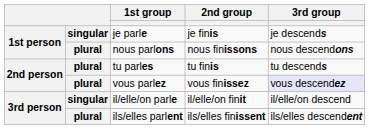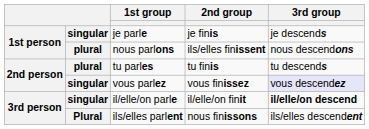nous parlons | 2nd group: nous finissons -> ils/elles finissent
vous parlez | column 2: plural -> singular
il/elle/on parle | 3rd group: normal -> bold
ils/elles parlent | column 2: plural -> Plural
ils/elles parlent | 2nd group: ils/elles finissent -> nous finissons
